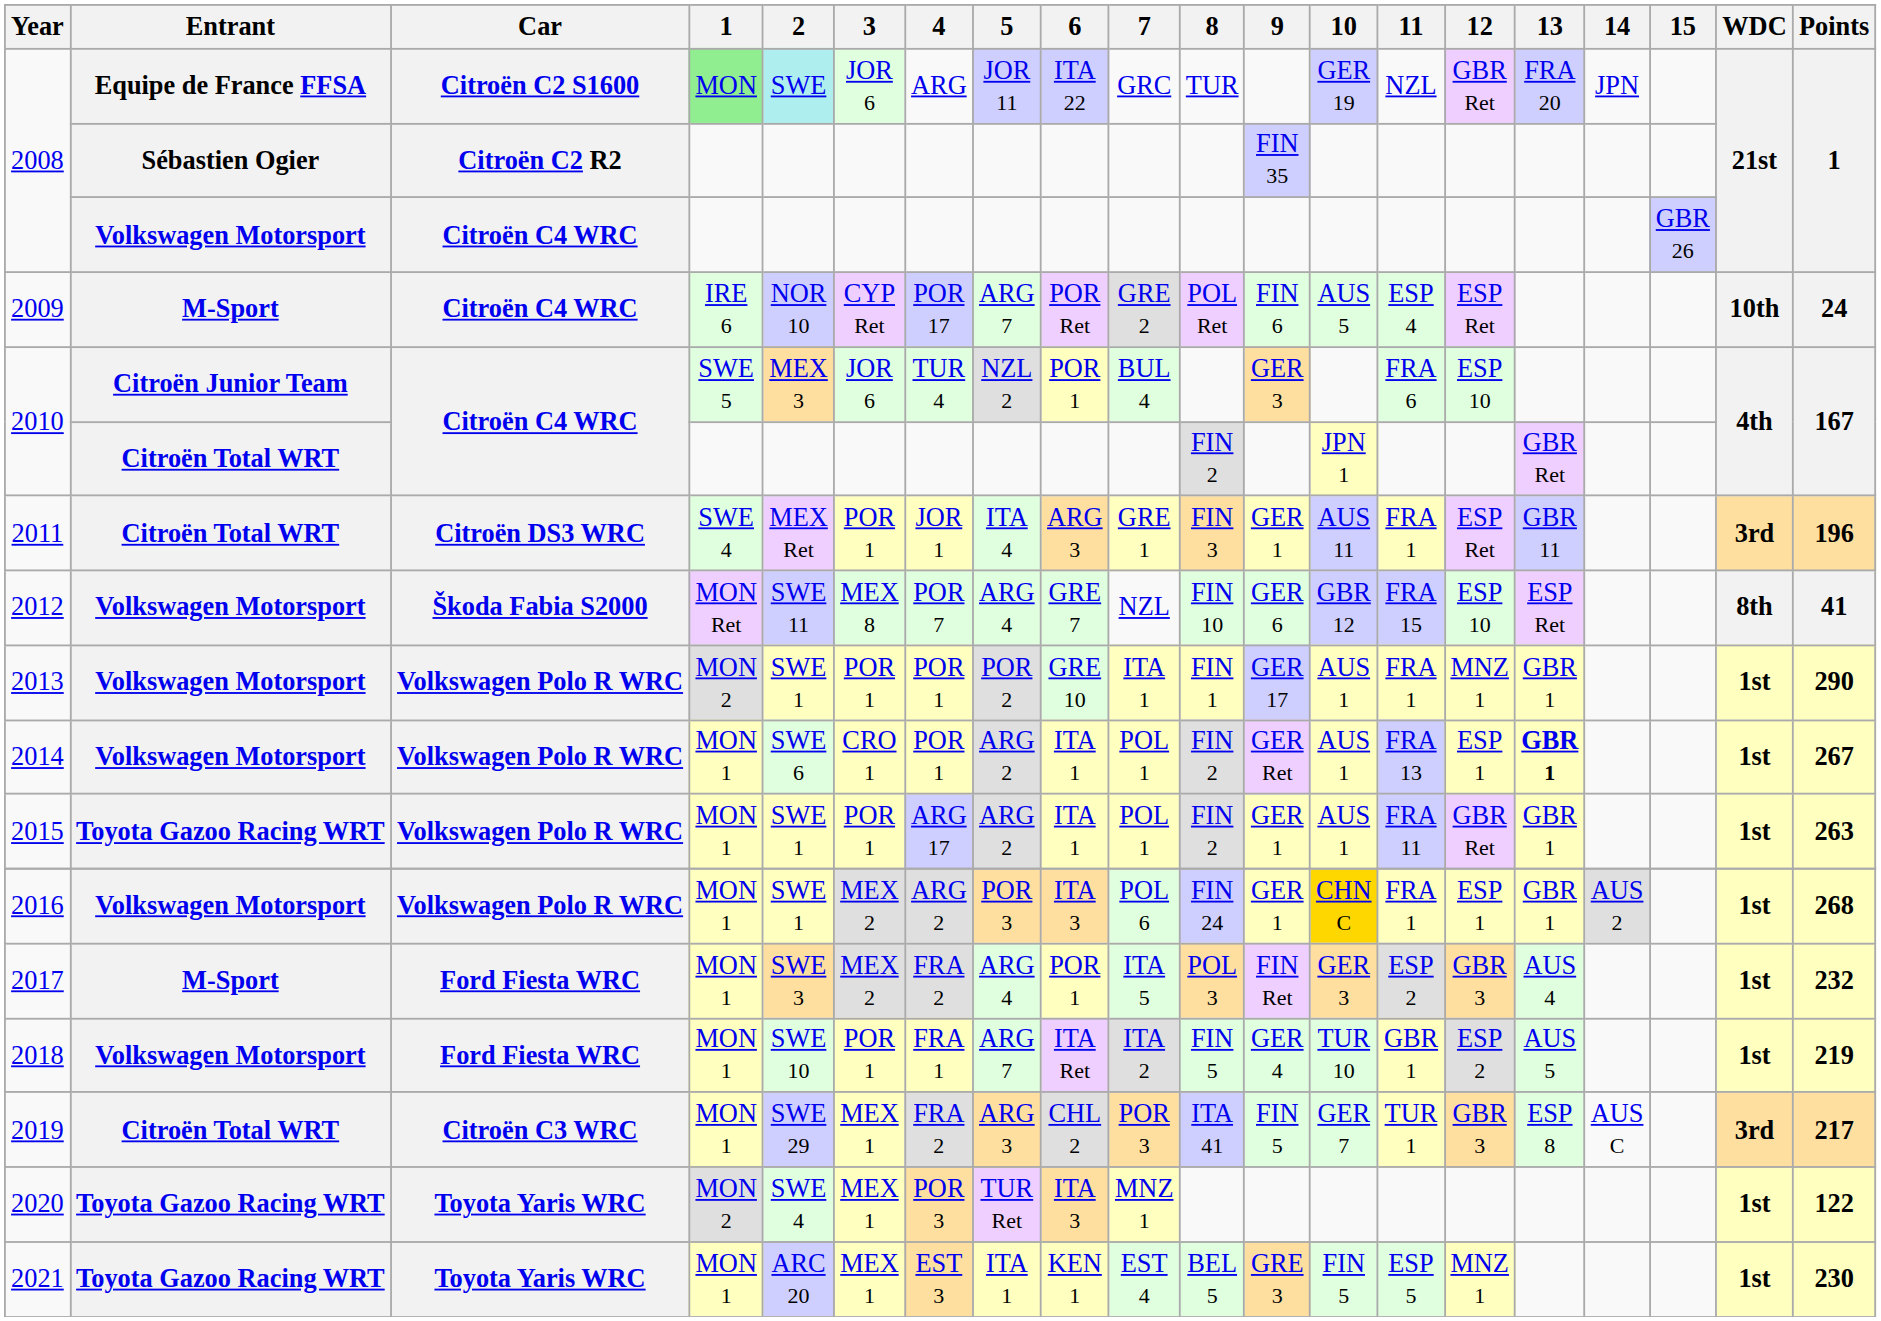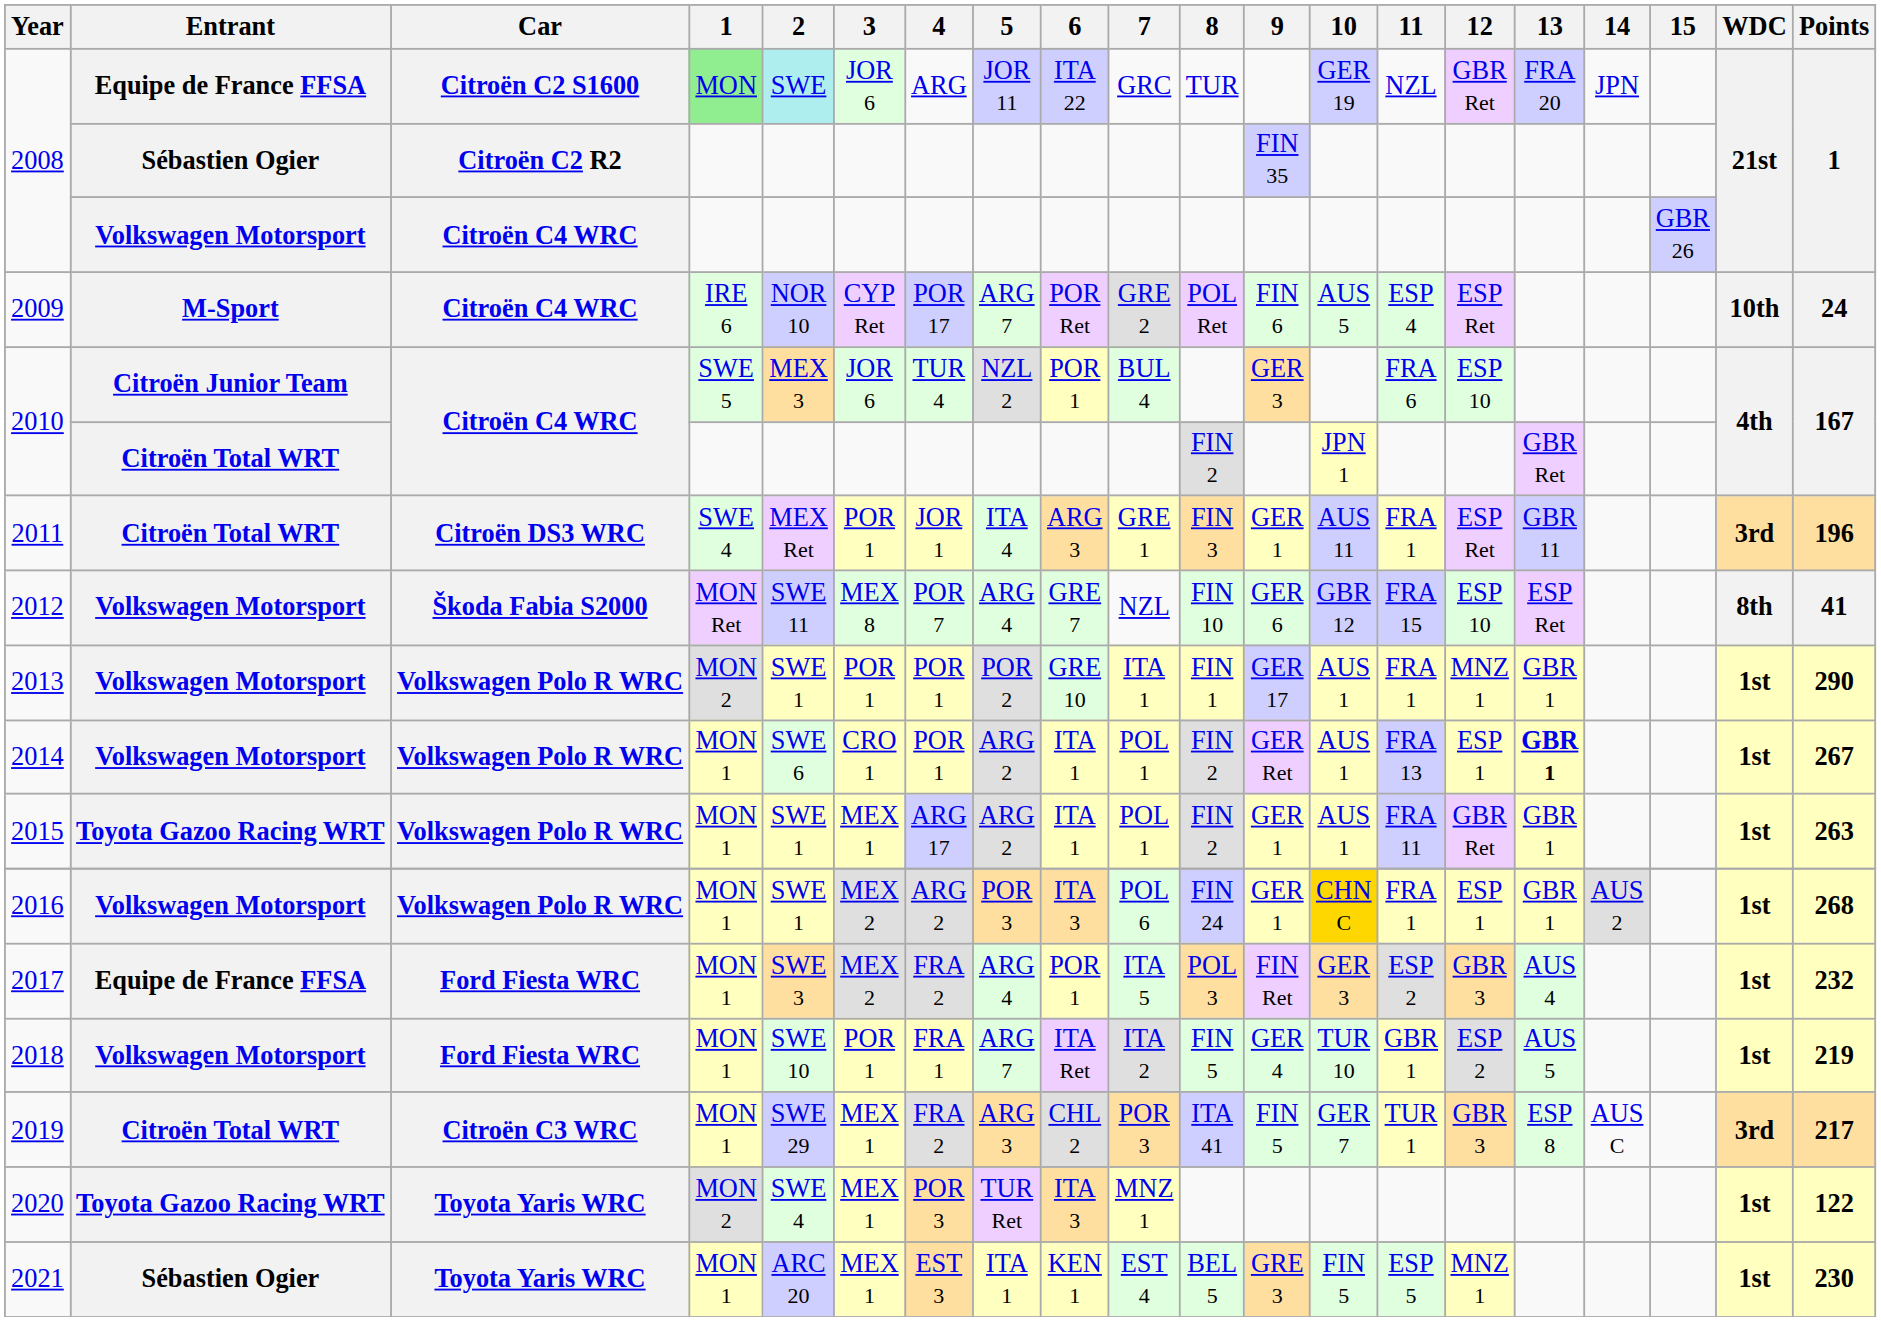2015 | 3: POR 1 -> MEX 1
2017 | Entrant: M-Sport -> Equipe de France FFSA
2021 | Entrant: Toyota Gazoo Racing WRT -> Sébastien Ogier
